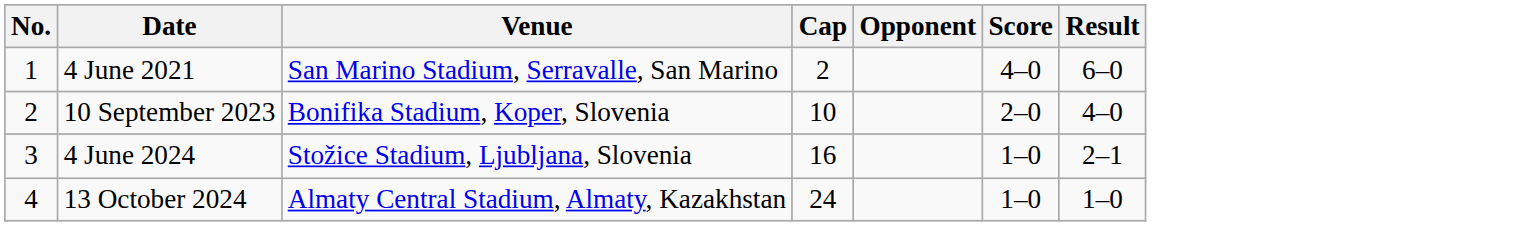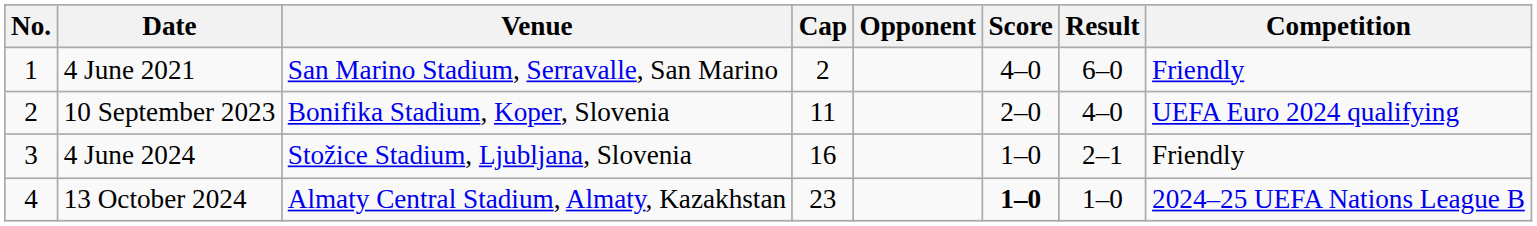+ column: Competition | Friendly | UEFA Euro 2024 qualifying | Friendly | 2024–25 UEFA Nations League B
10 September 2023 | Cap: 10 -> 11
13 October 2024 | Cap: 24 -> 23
13 October 2024 | Score: normal -> bold
